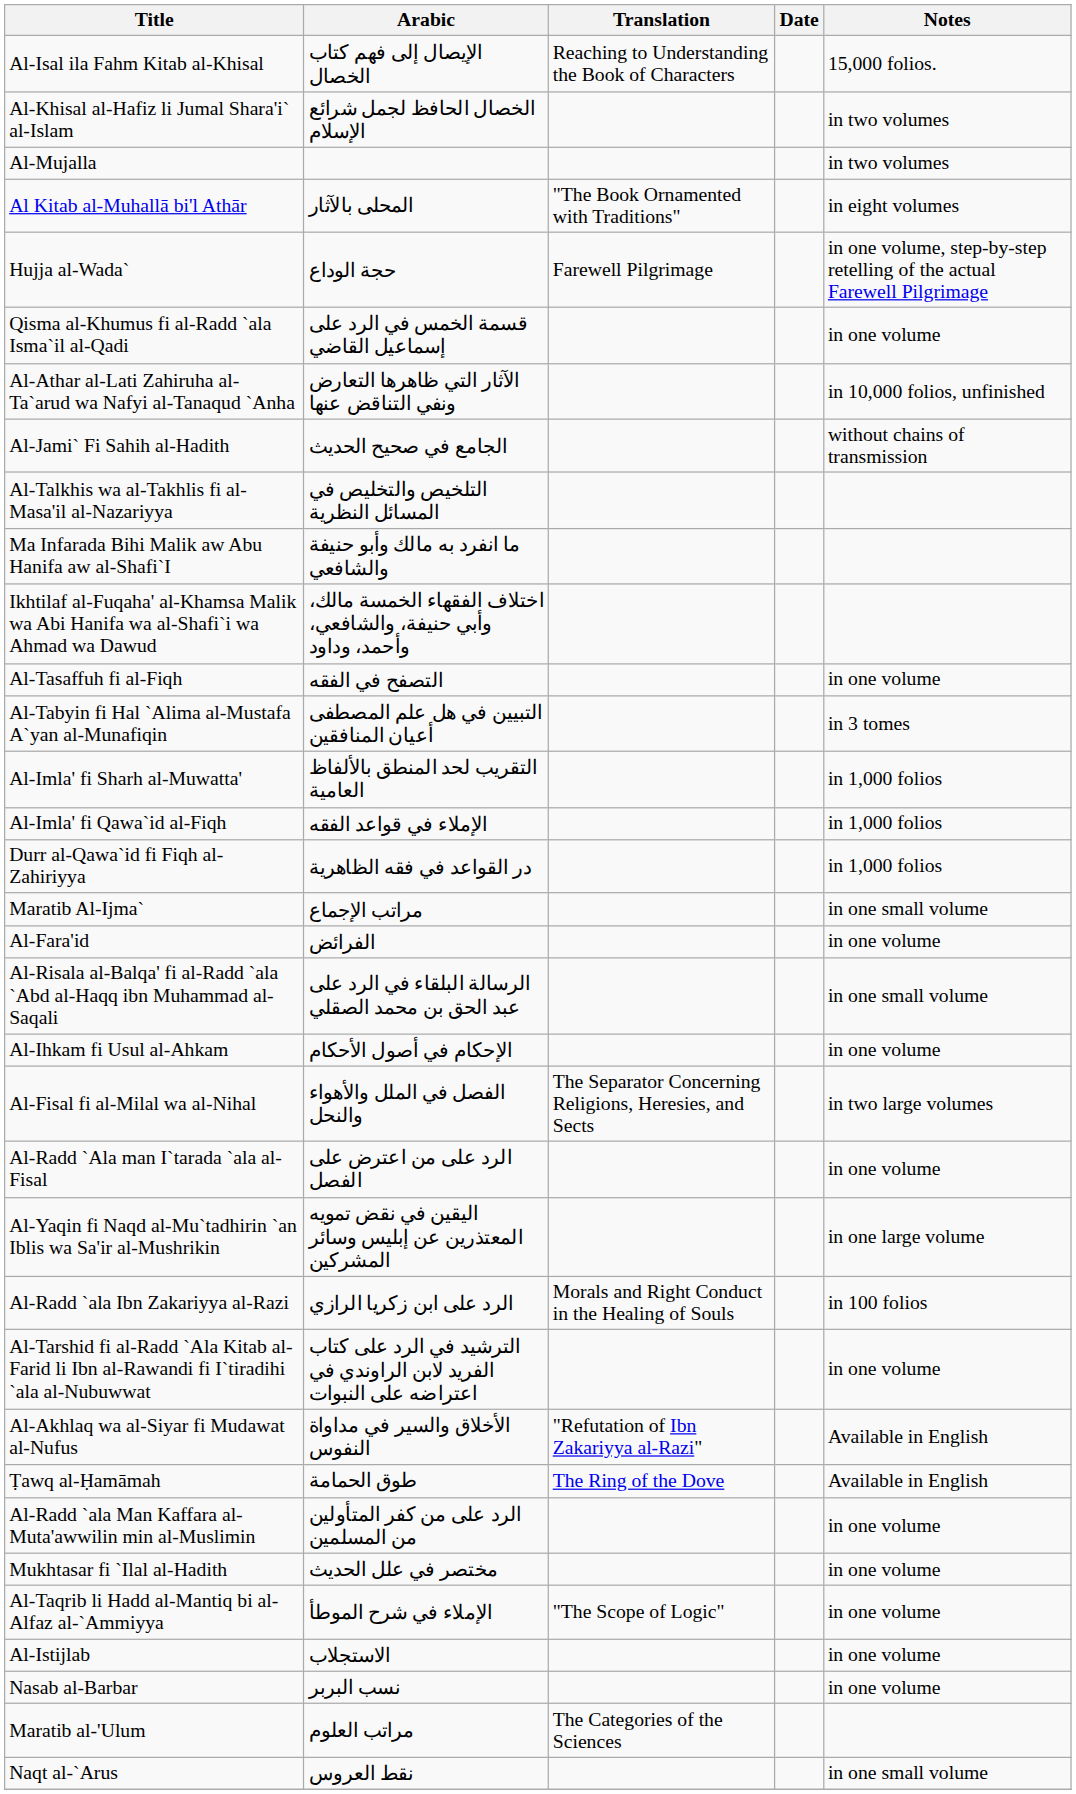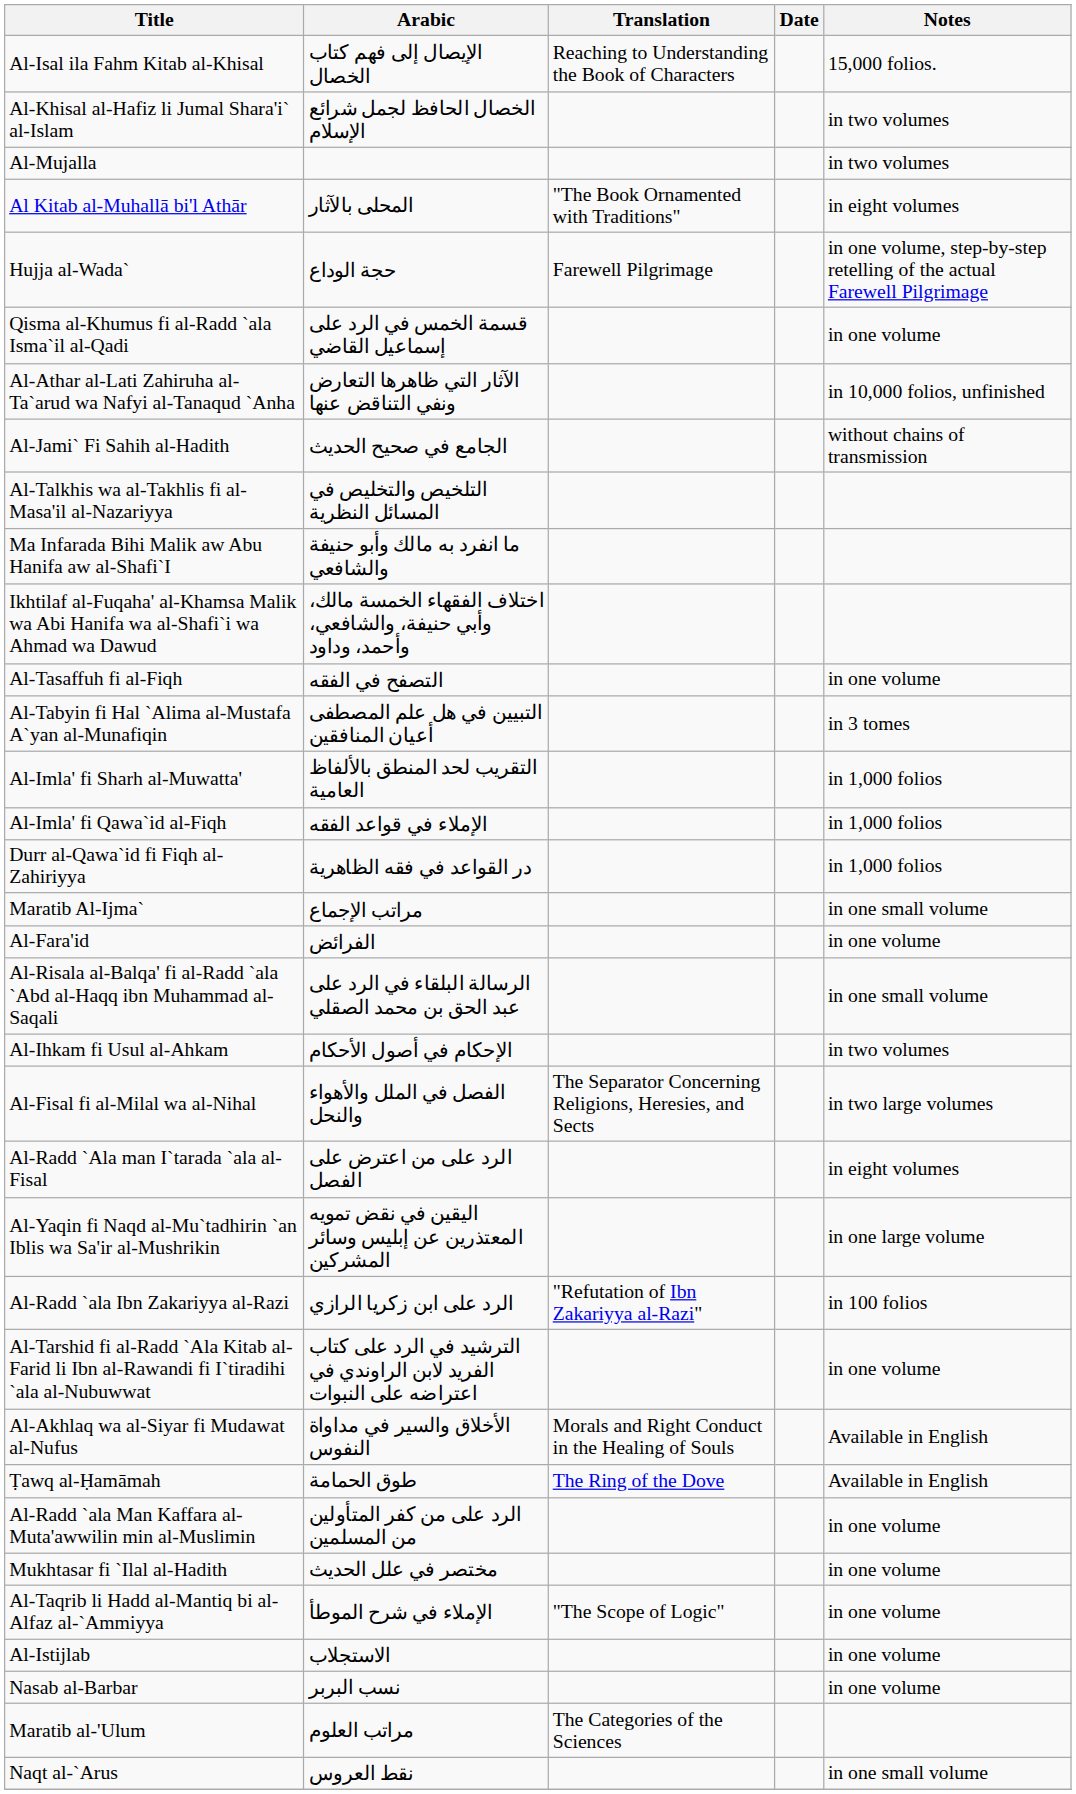Al-Ihkam fi Usul al-Ahkam | Notes: in one volume -> in two volumes
Al-Radd `Ala man I`tarada `ala al-Fisal | Notes: in one volume -> in eight volumes
Al-Radd `ala Ibn Zakariyya al-Razi | Translation: Morals and Right Conduct in the Healing of Souls -> "Refutation of Ibn Zakariyya al-Razi"
Al-Akhlaq wa al-Siyar fi Mudawat al-Nufus | Translation: "Refutation of Ibn Zakariyya al-Razi" -> Morals and Right Conduct in the Healing of Souls
